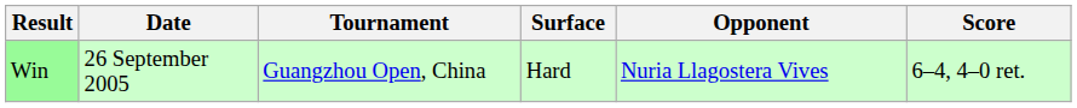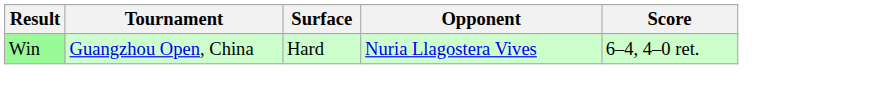- column: Date | 26 September 2005
